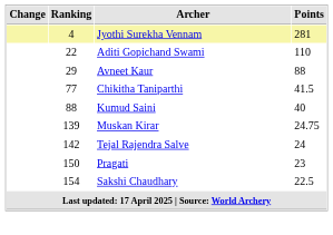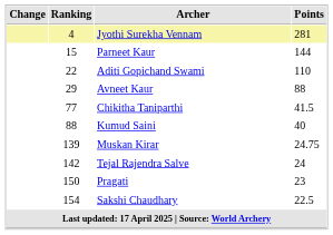+ row: 15 | Parneet Kaur | 144
